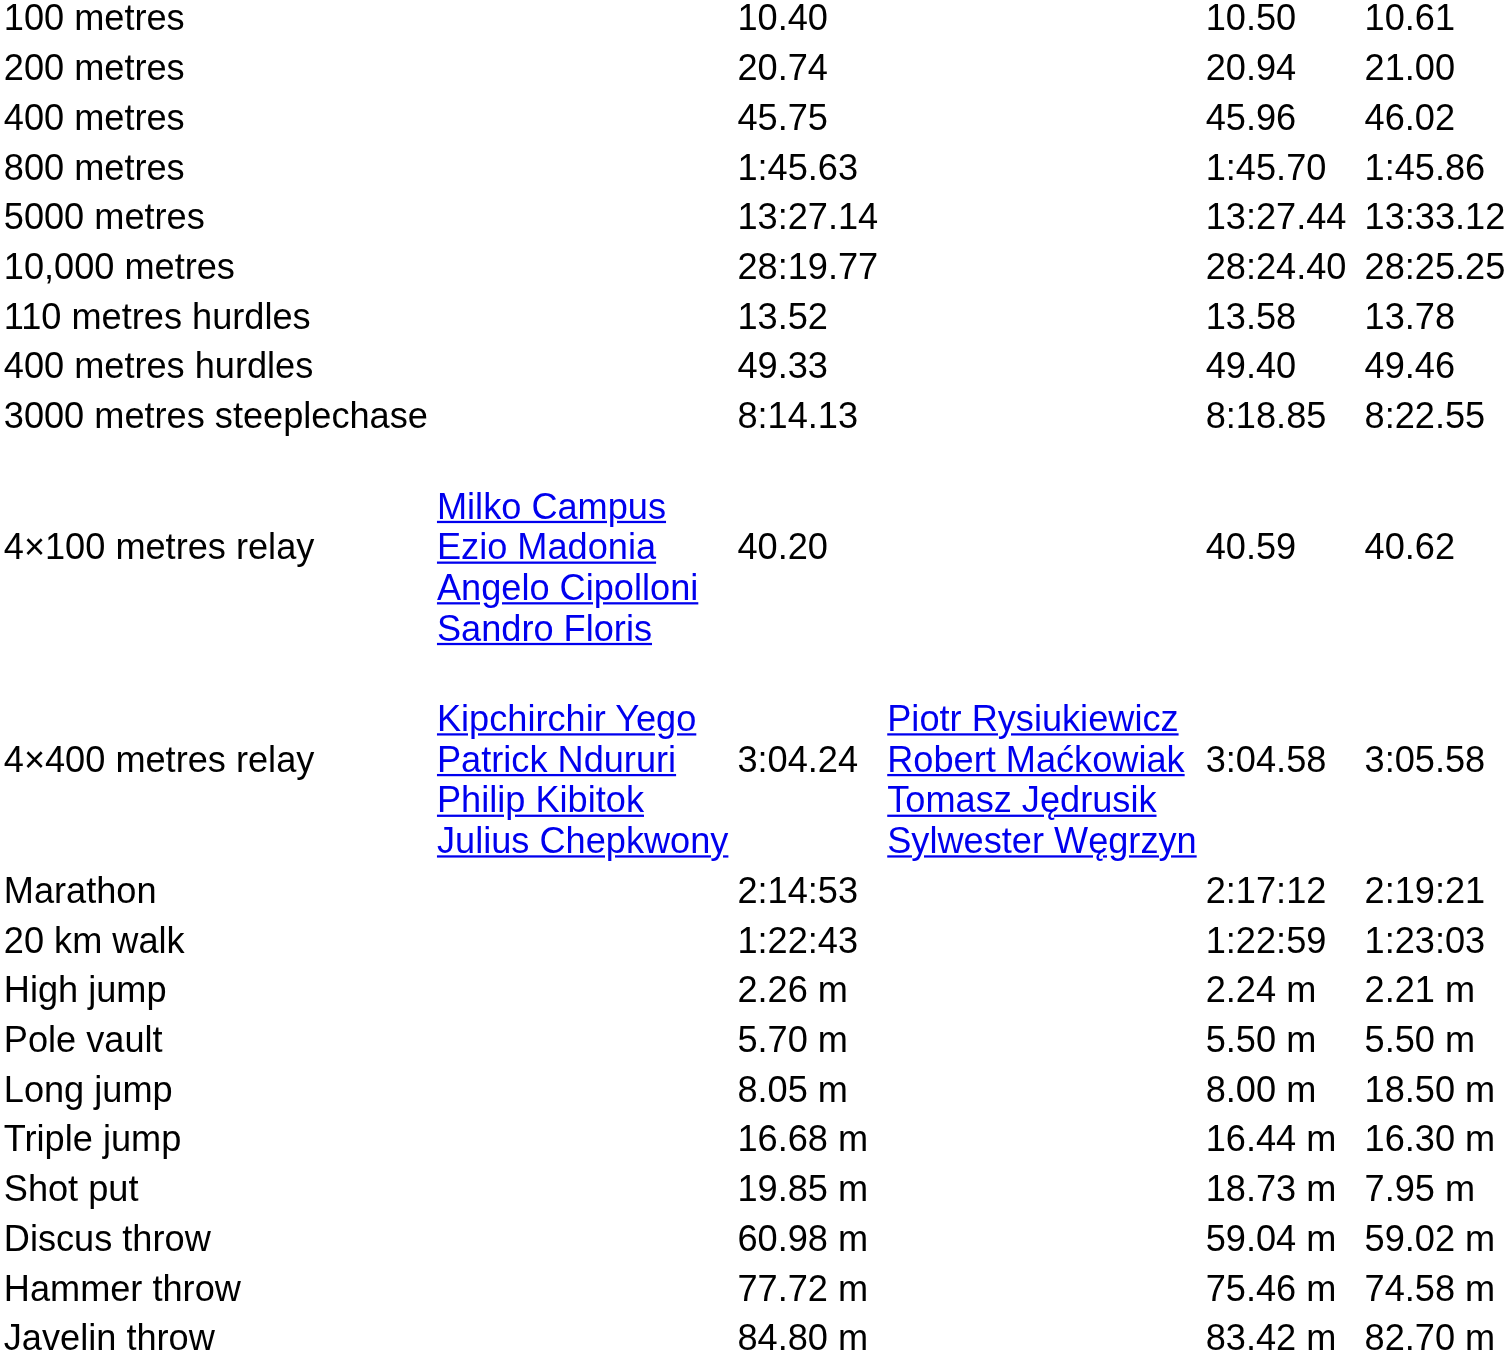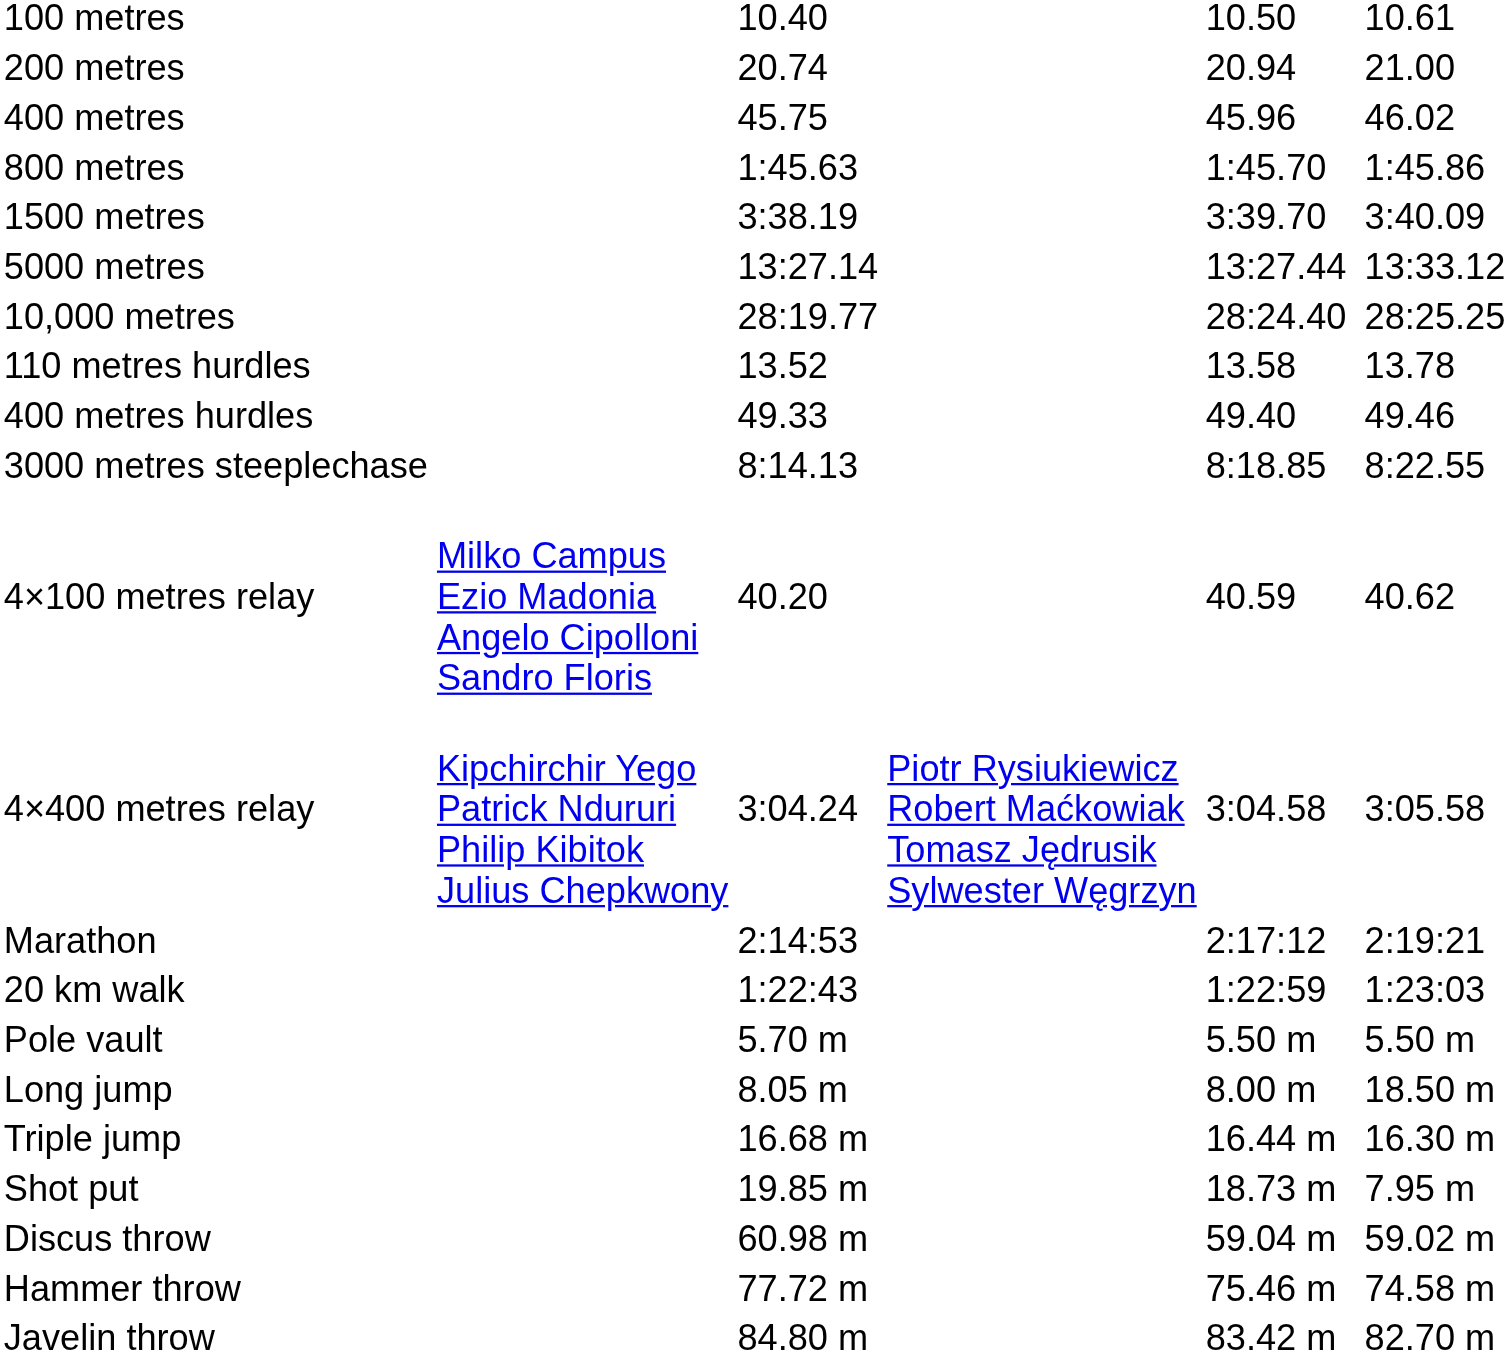+ row: 1500 metres | 3:38.19 | 3:39.70 | 3:40.09
- row: High jump | 2.26 m | 2.24 m | 2.21 m
